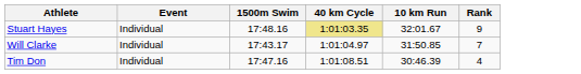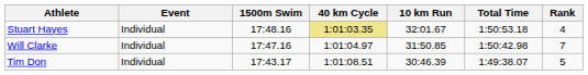+ column: Total Time | 1:50:53.18 | 1:50:42.98 | 1:49:38.07
Stuart Hayes | Rank: 9 -> 4
Will Clarke | 1500m Swim: 17:43.17 -> 17:47.16
Tim Don | 1500m Swim: 17:47.16 -> 17:43.17
Tim Don | Rank: 4 -> 5
